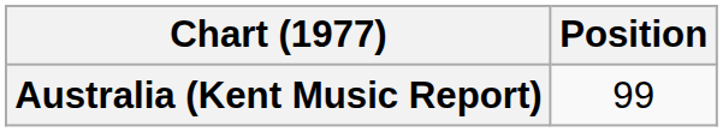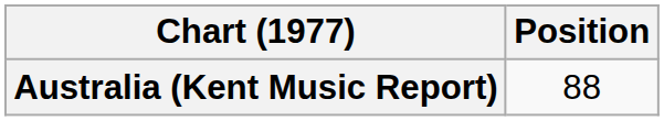Australia (Kent Music Report) | Position: 99 -> 88
